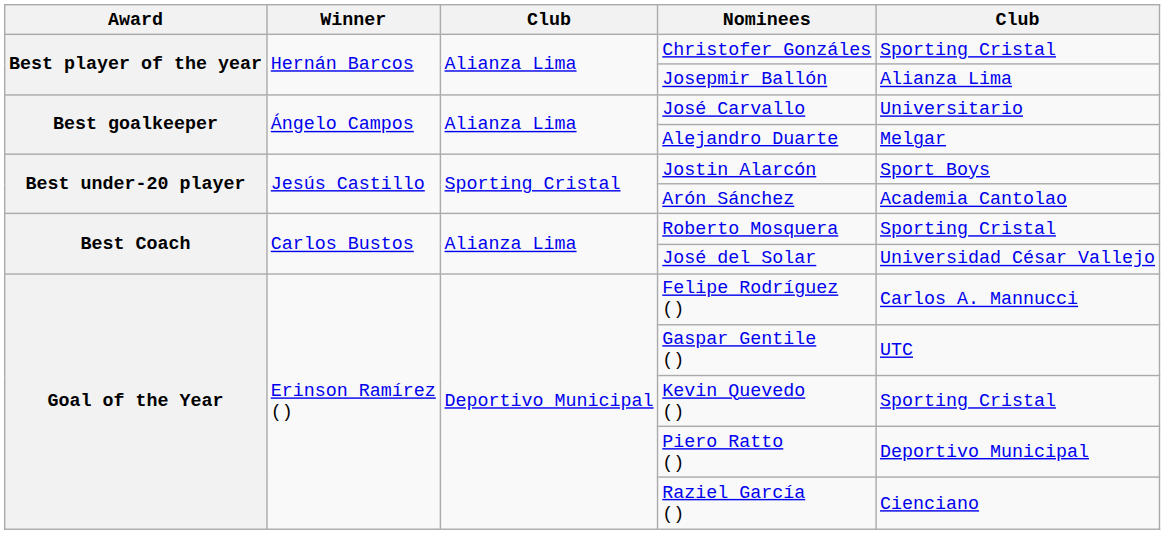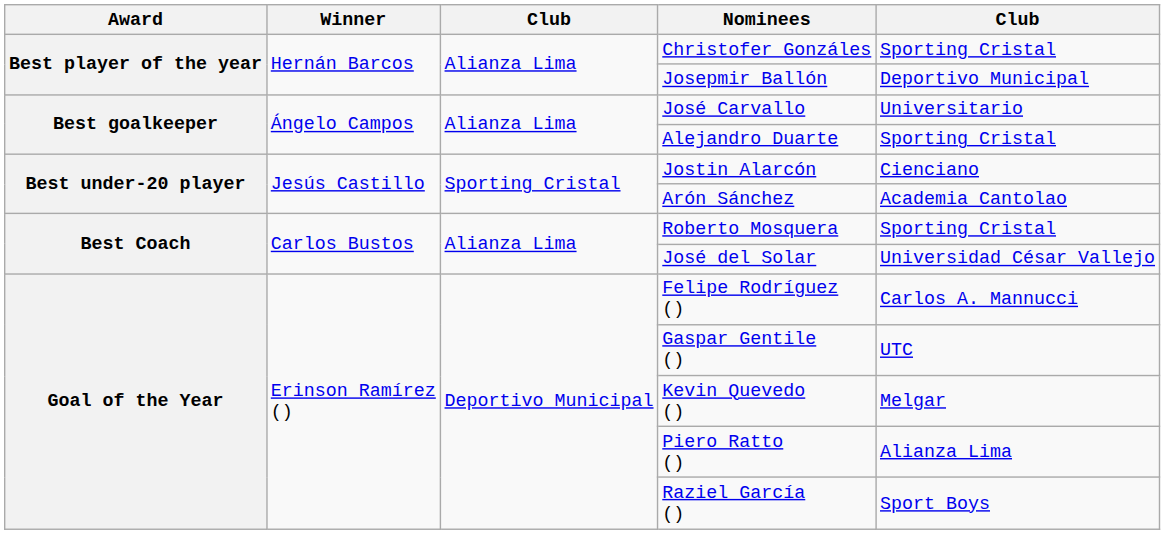Josepmir Ballón | column 5: Alianza Lima -> Deportivo Municipal
Alejandro Duarte | column 5: Melgar -> Sporting Cristal
Jostin Alarcón | column 5: Sport Boys -> Cienciano
Kevin Quevedo () | column 5: Sporting Cristal -> Melgar
Piero Ratto () | column 5: Deportivo Municipal -> Alianza Lima
Raziel García () | column 5: Cienciano -> Sport Boys
